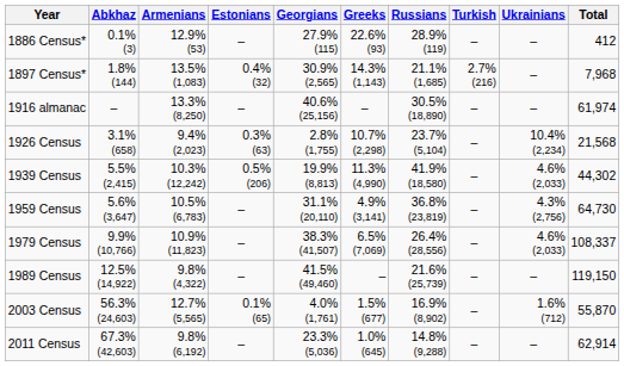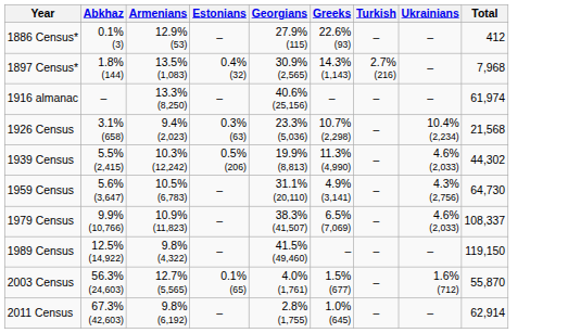- column: Russians | 28.9% (119) | 21.1% (1,685) | 30.5% (18,890) | 23.7% (5,104) | 41.9% (18,580) | 36.8% (23,819) | 26.4% (28,556) | 21.6% (25,739) | 16.9% (8,902) | 14.8% (9,288)
1926 Census | Georgians: 2.8% (1,755) -> 23.3% (5,036)
2011 Census | Georgians: 23.3% (5,036) -> 2.8% (1,755)
